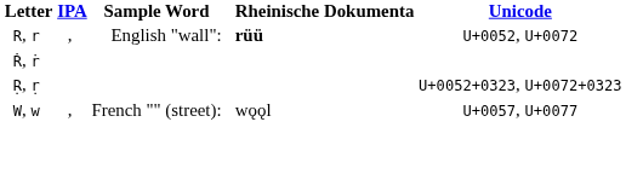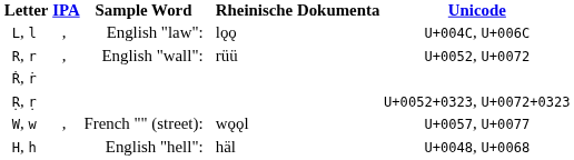+ row: L, l | , | English "law": | lǫǫ | U+004C, U+006C
R, r | Rheinische Dokumenta: bold -> normal
+ row: H, h | English "hell": | häl | U+0048, U+0068
